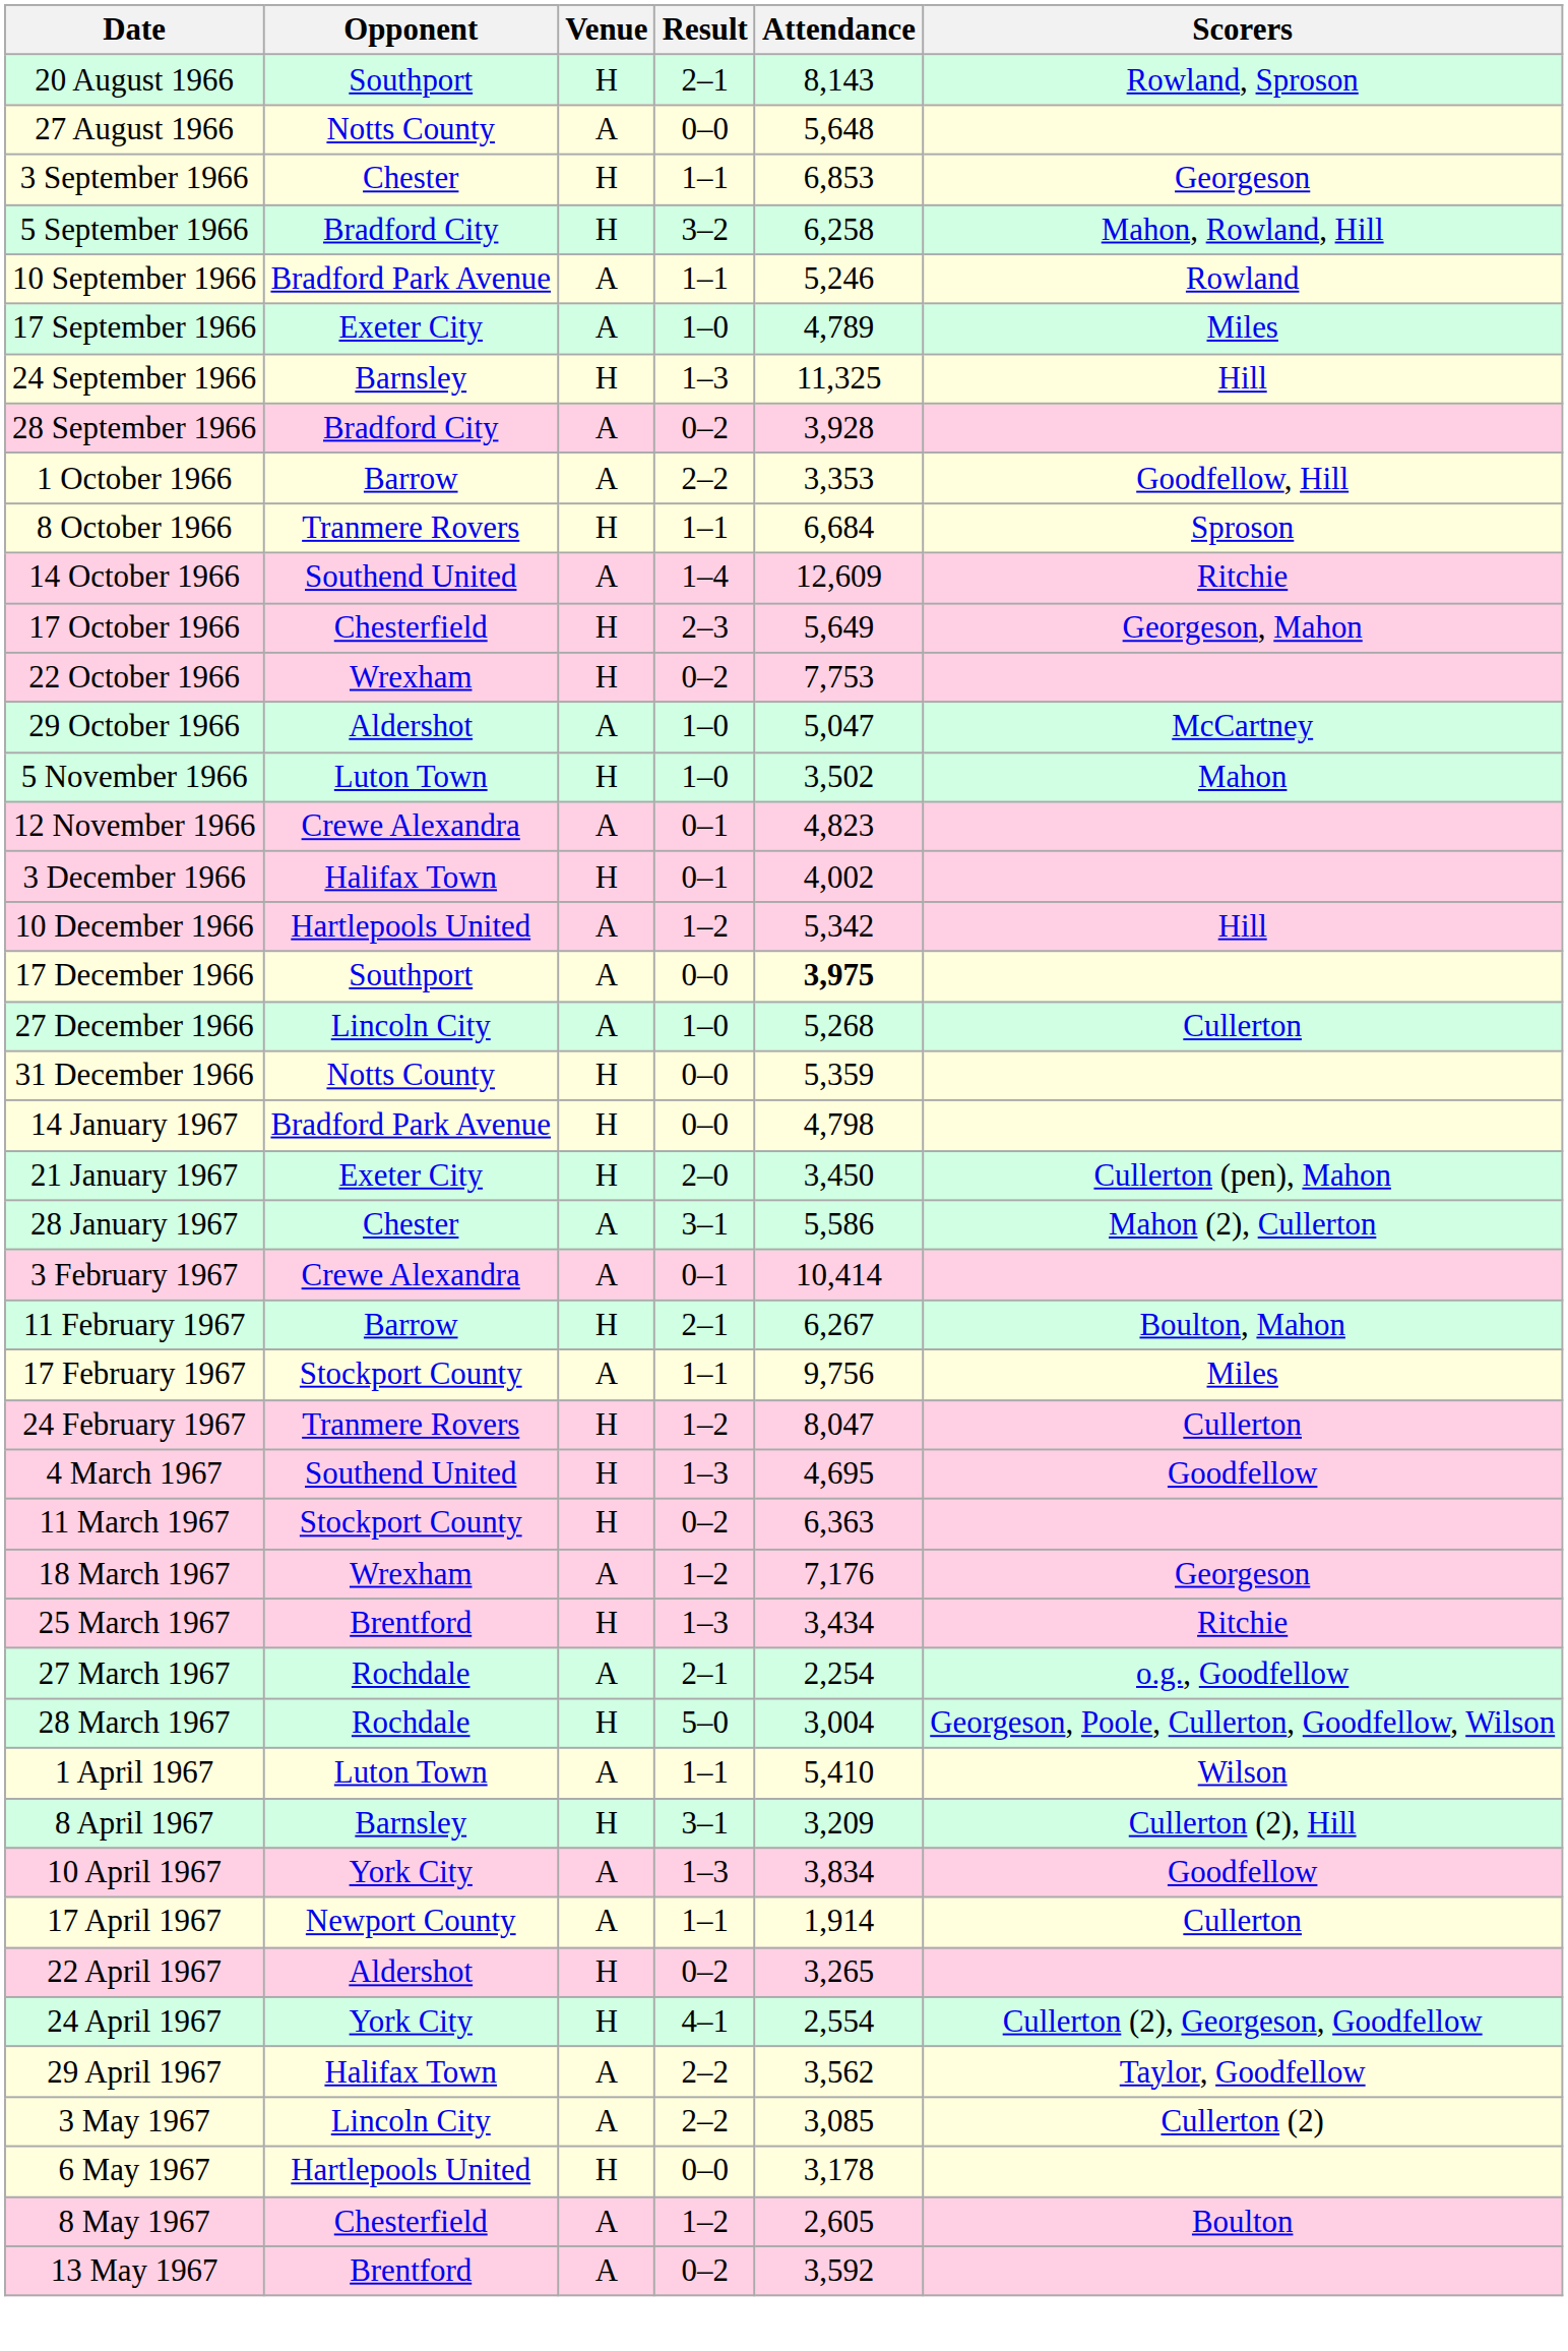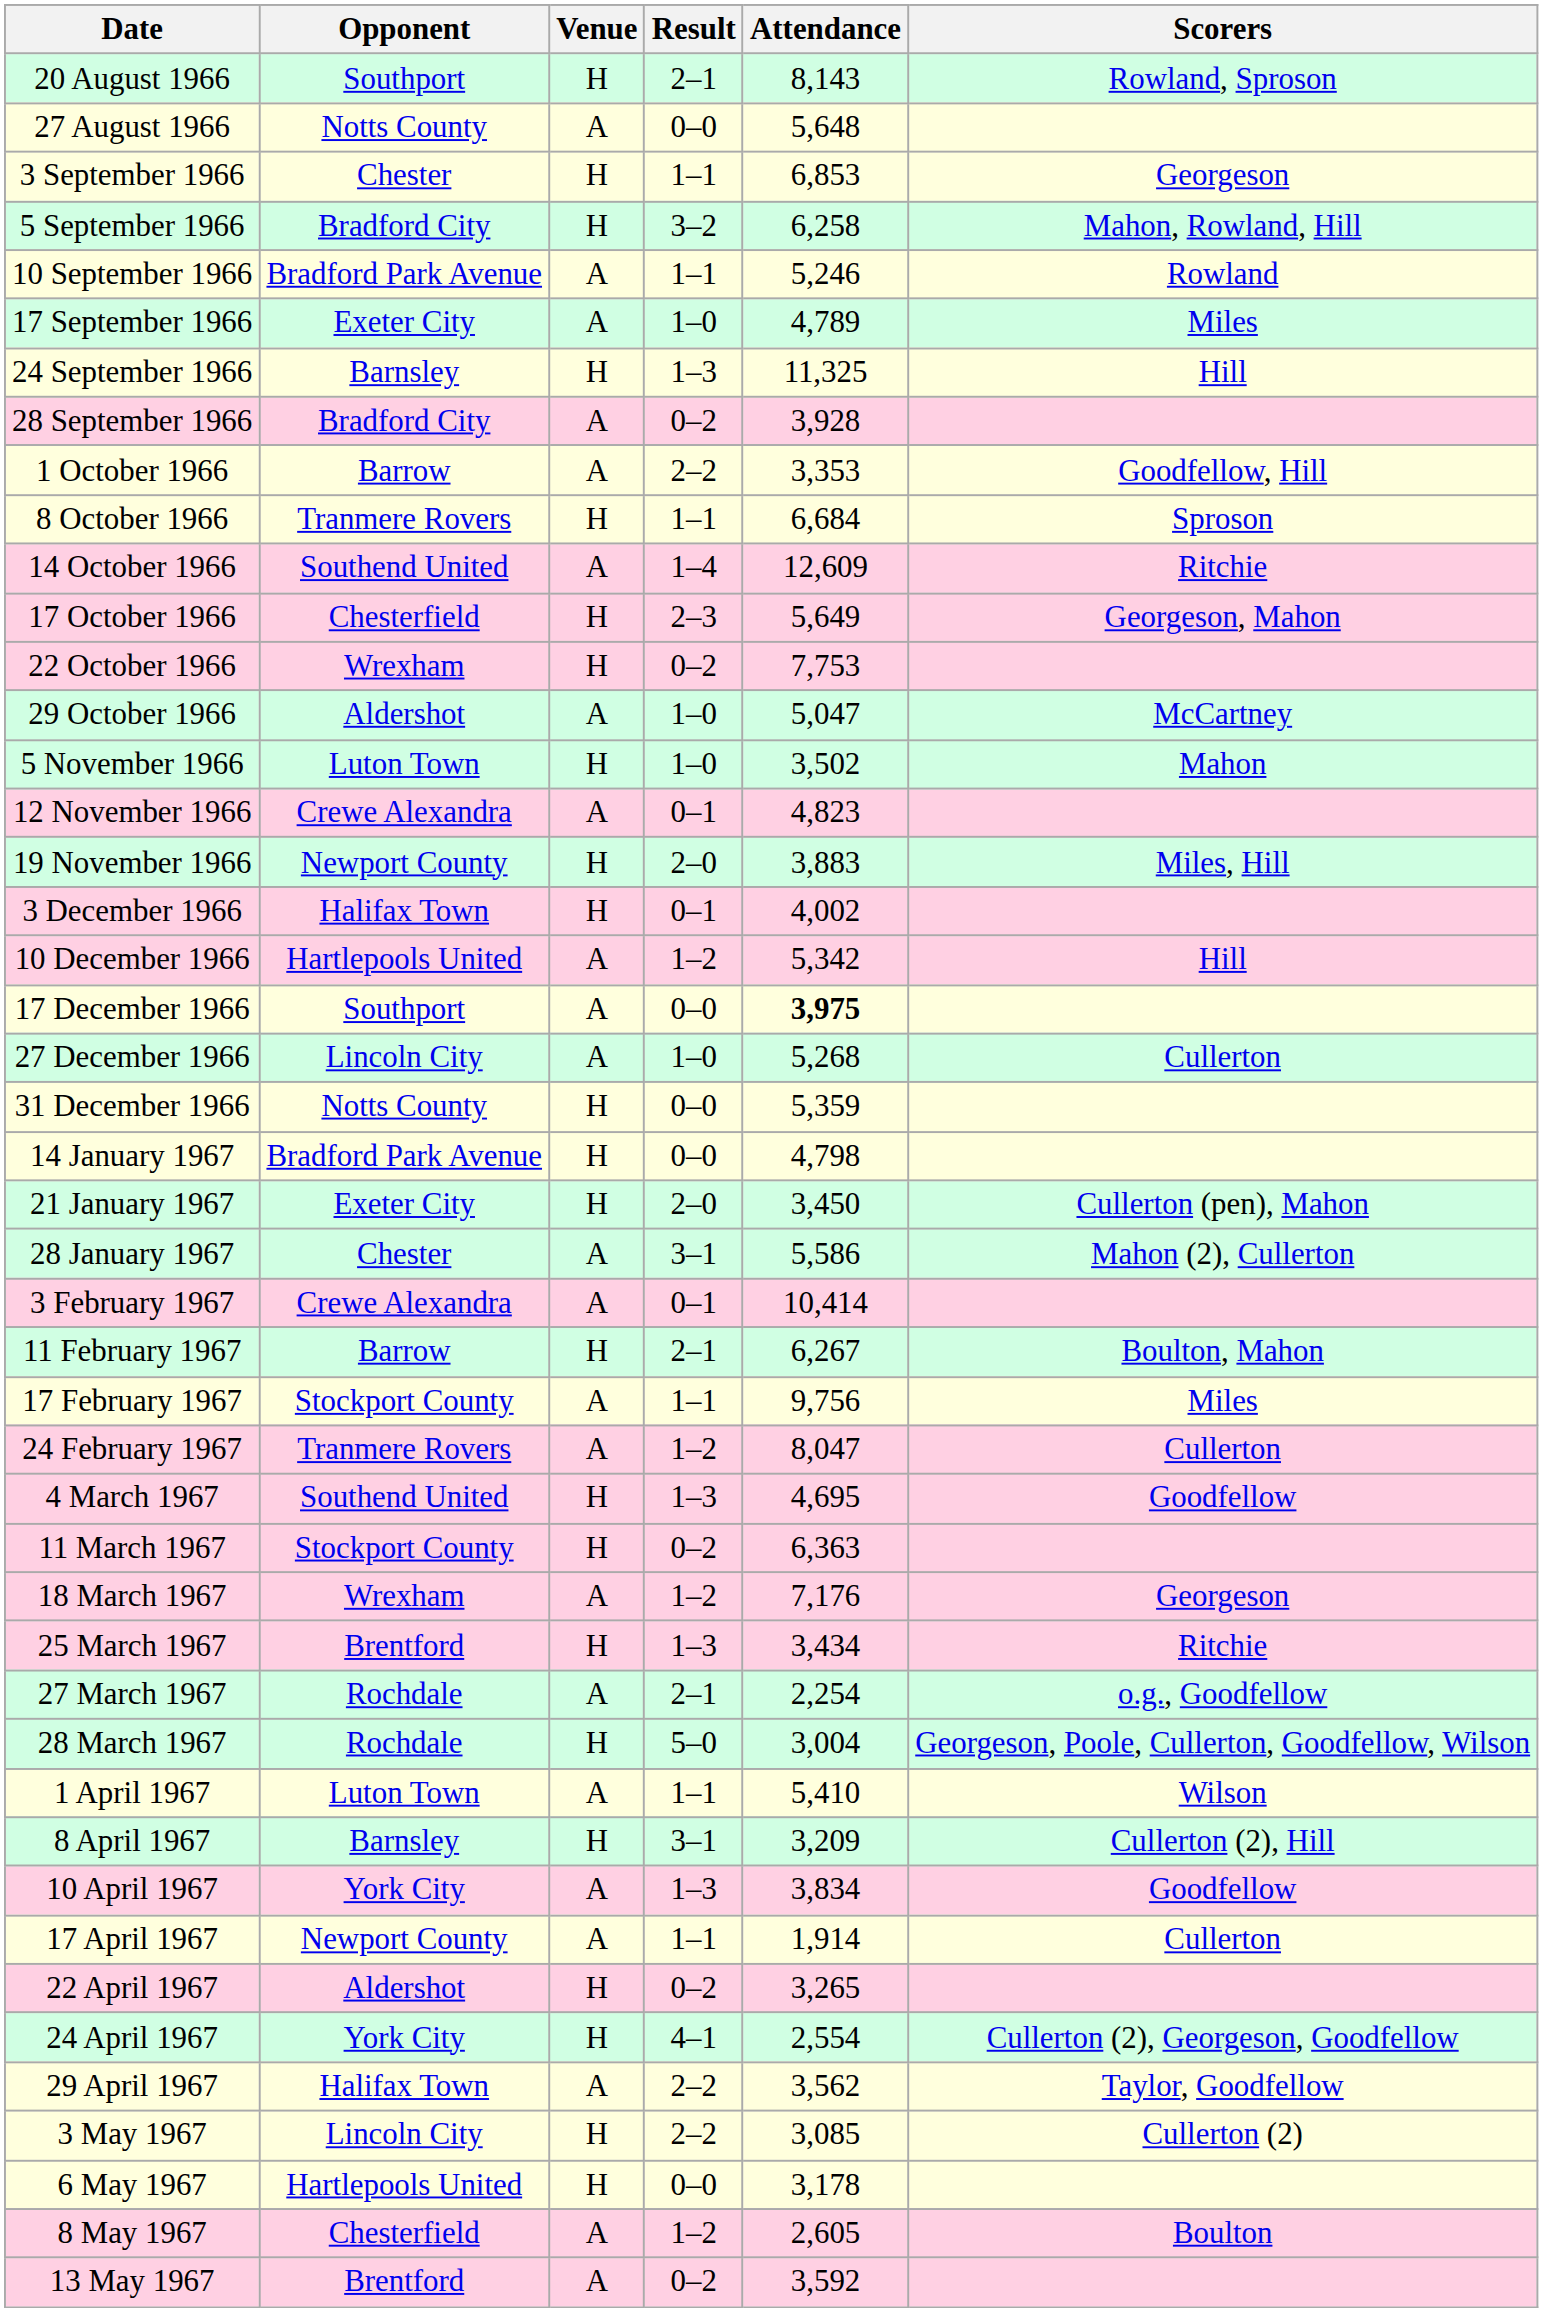+ row: 19 November 1966 | Newport County | H | 2–0 | 3,883 | Miles, Hill
24 February 1967 | Venue: H -> A
3 May 1967 | Venue: A -> H
